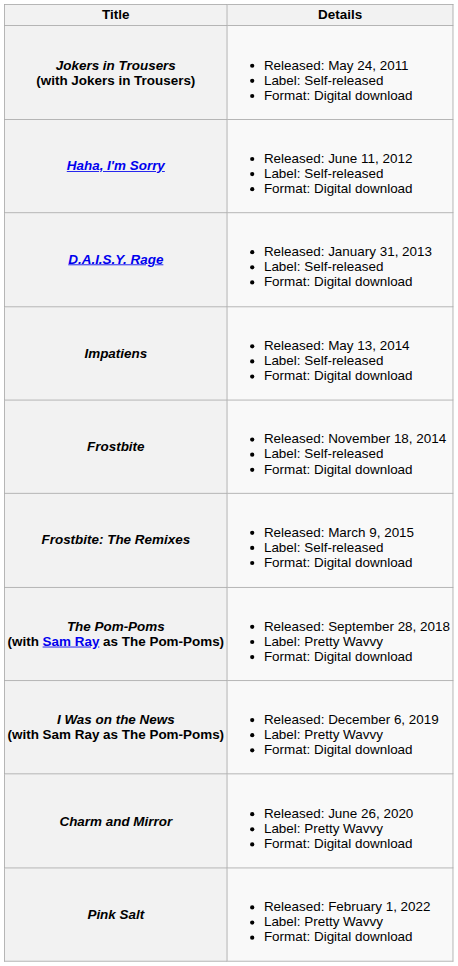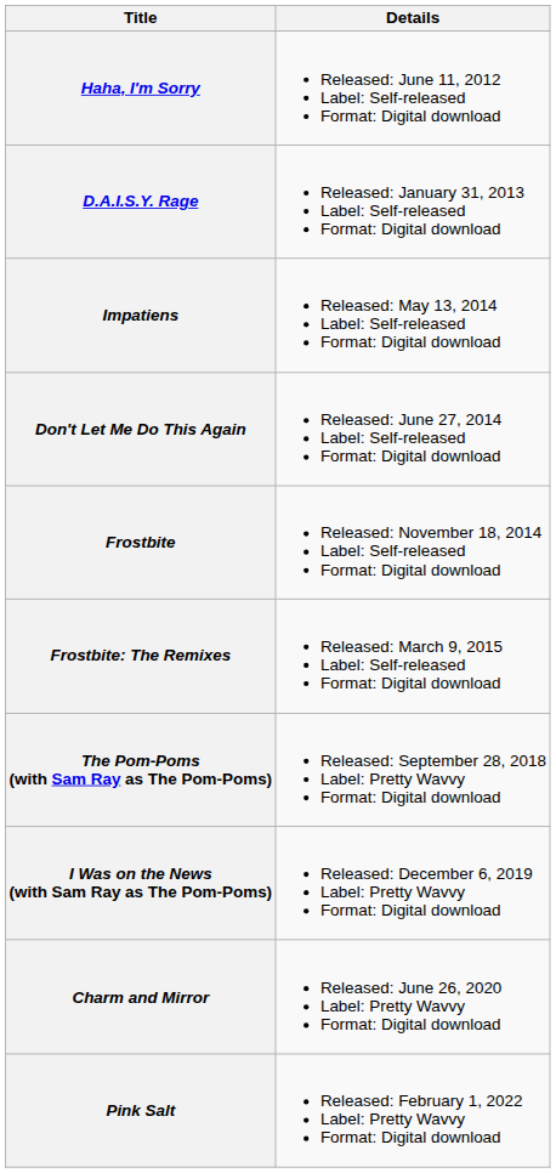- row: Jokers in Trousers (with Jokers in Trousers) | Released: May 24, 2011 Label: Self-released Format: Digital download
+ row: Don't Let Me Do This Again | Released: June 27, 2014 Label: Self-released Format: Digital download
